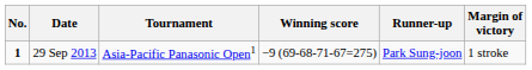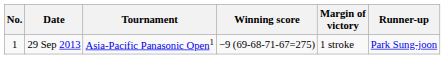columns swapped: Margin of victory <-> Runner-up
29 Sep 2013 | No.: bold -> normal
